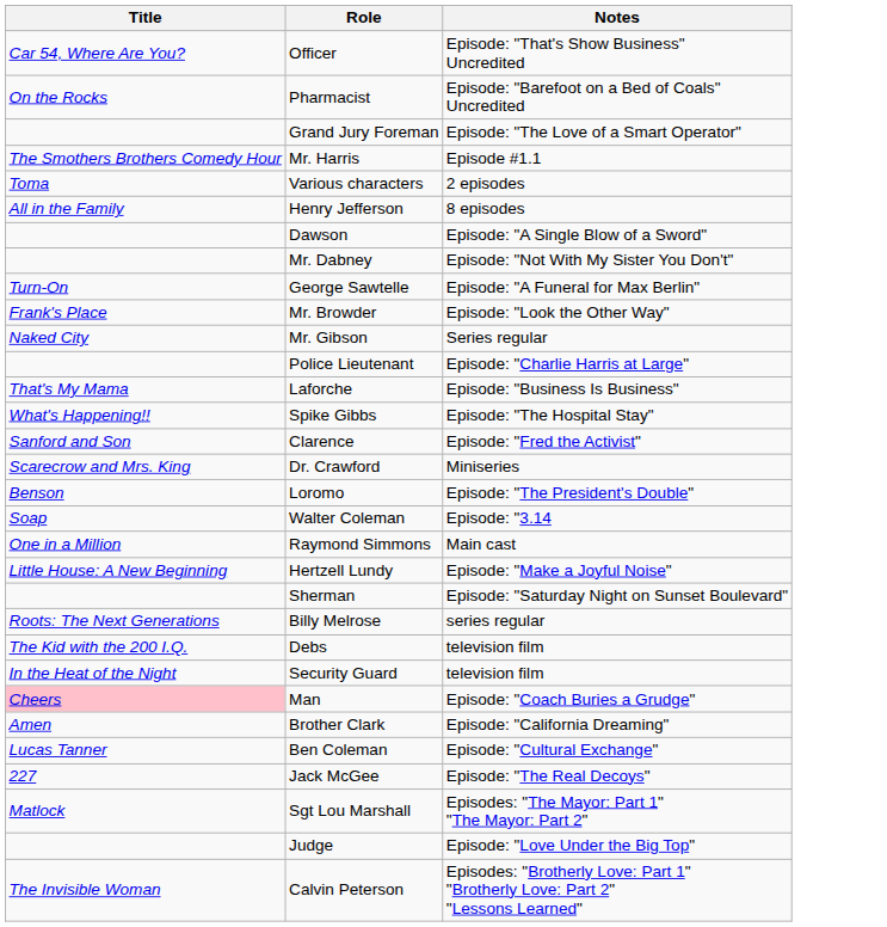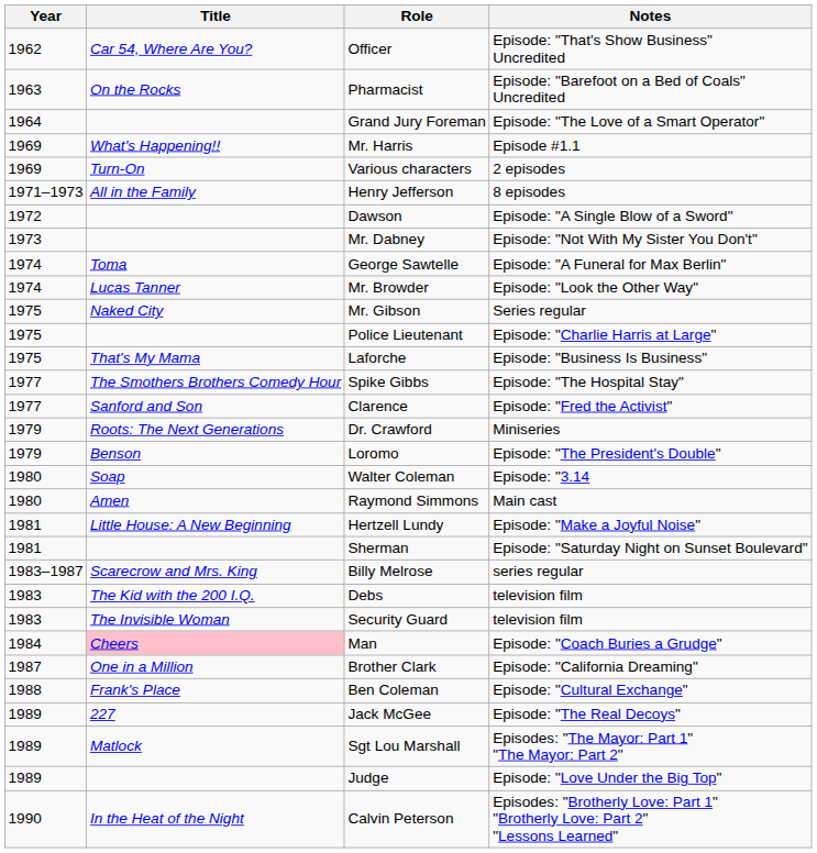+ column: Year | 1962 | 1963 | 1964 | 1969 | 1969 | 1971–1973 | 1972 | 1973 | 1974 | 1974 | 1975 | 1975 | 1975 | 1977 | 1977 | 1979 | 1979 | 1980 | 1980 | 1981 | 1981 | 1983–1987 | 1983 | 1983 | 1984 | 1987 | 1988 | 1989 | 1989 | 1989 | 1990
Mr. Harris | Title: The Smothers Brothers Comedy Hour -> What's Happening!!
Various characters | Title: Toma -> Turn-On
George Sawtelle | Title: Turn-On -> Toma
Mr. Browder | Title: Frank's Place -> Lucas Tanner
Spike Gibbs | Title: What's Happening!! -> The Smothers Brothers Comedy Hour
Dr. Crawford | Title: Scarecrow and Mrs. King -> Roots: The Next Generations
Raymond Simmons | Title: One in a Million -> Amen
Billy Melrose | Title: Roots: The Next Generations -> Scarecrow and Mrs. King
Security Guard | Title: In the Heat of the Night -> The Invisible Woman
Brother Clark | Title: Amen -> One in a Million
Ben Coleman | Title: Lucas Tanner -> Frank's Place
Calvin Peterson | Title: The Invisible Woman -> In the Heat of the Night
